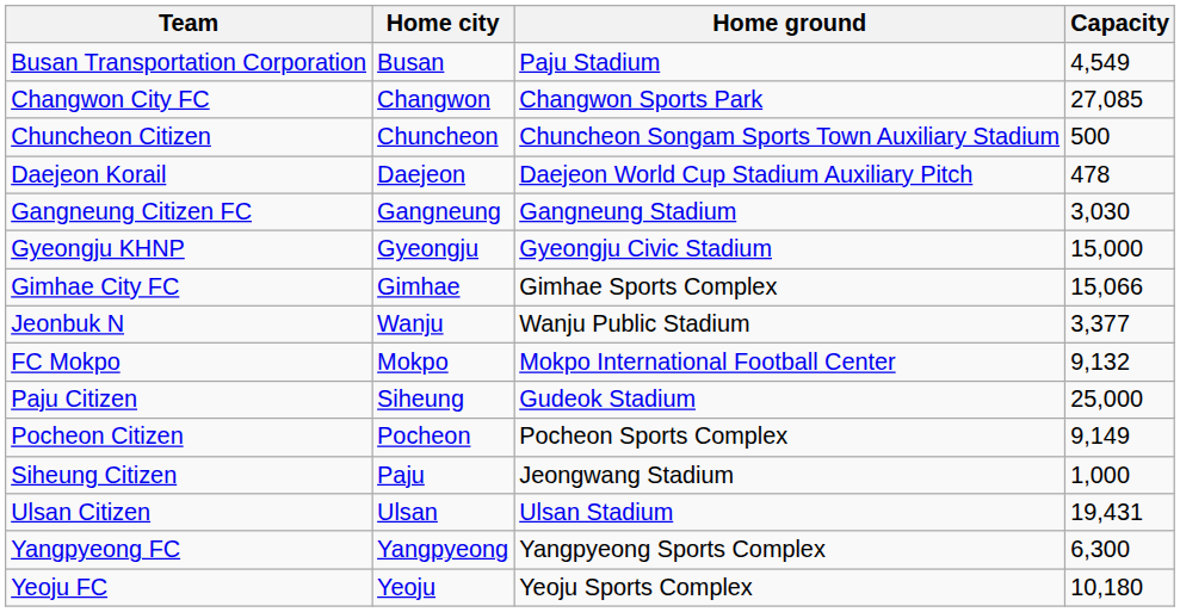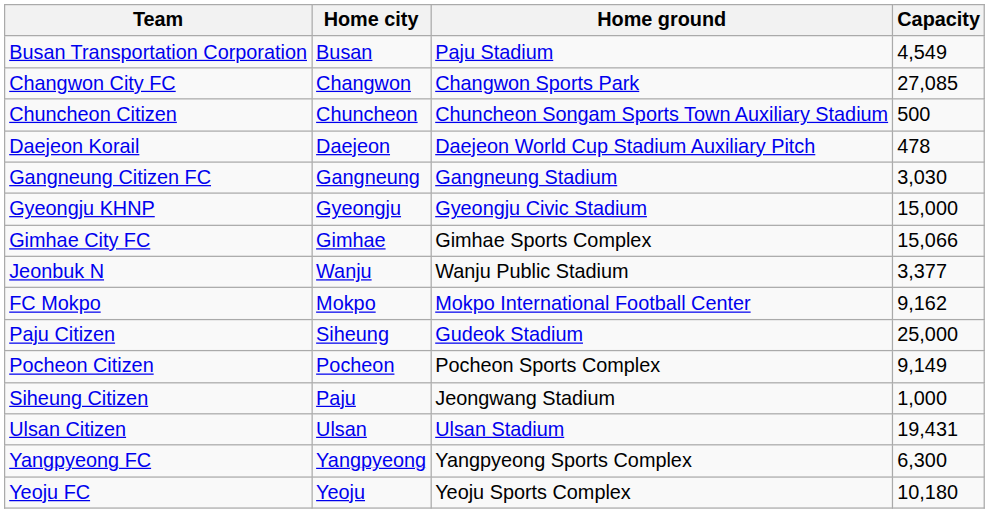FC Mokpo | Capacity: 9,132 -> 9,162
